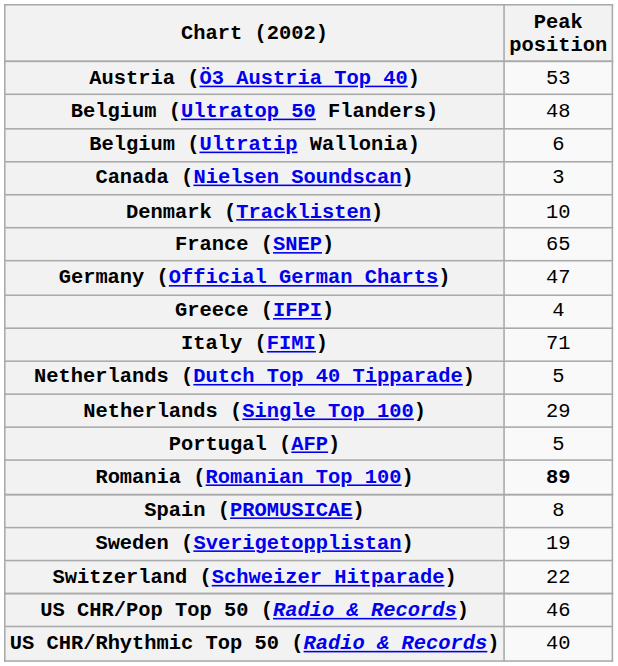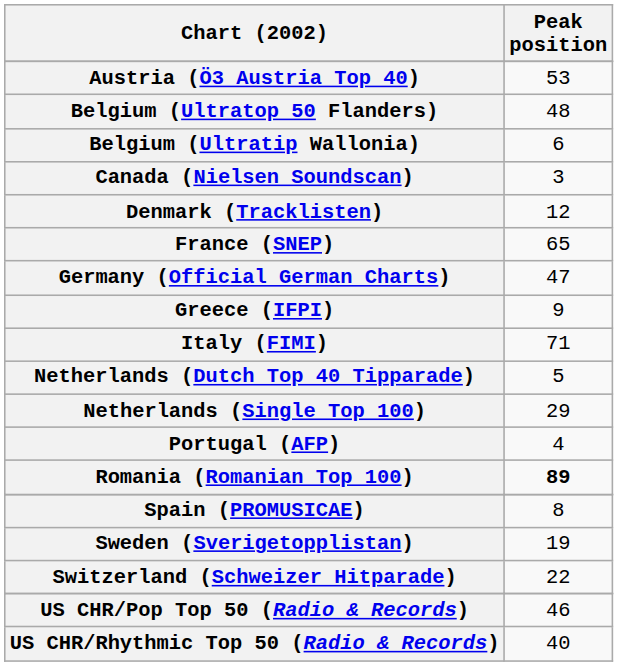Denmark (Tracklisten) | Peak position: 10 -> 12
Greece (IFPI) | Peak position: 4 -> 9
Portugal (AFP) | Peak position: 5 -> 4
